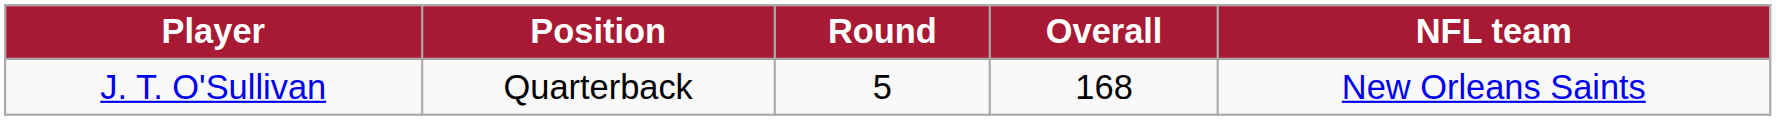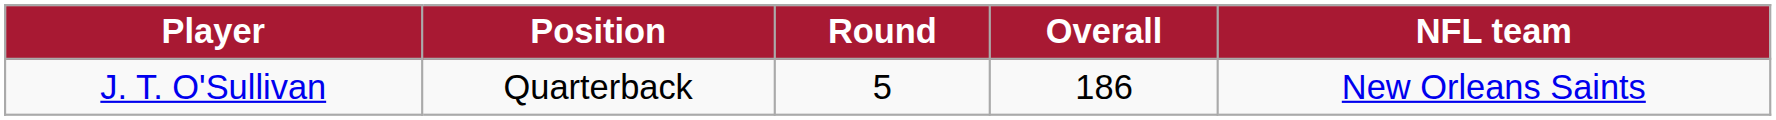J. T. O'Sullivan | Overall: 168 -> 186
